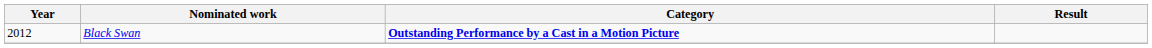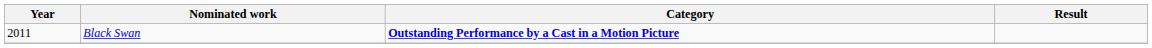Black Swan | Year: 2012 -> 2011
